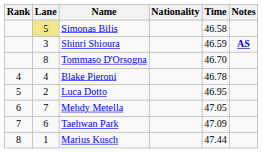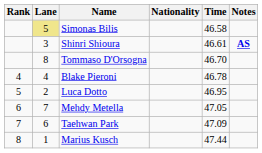Shinri Shioura | Time: 46.59 -> 46.61
